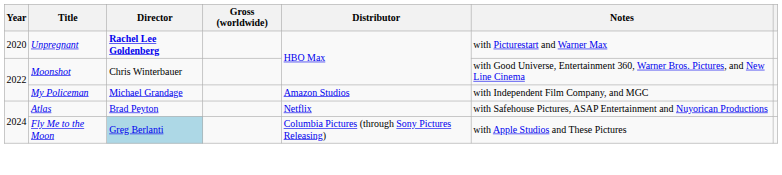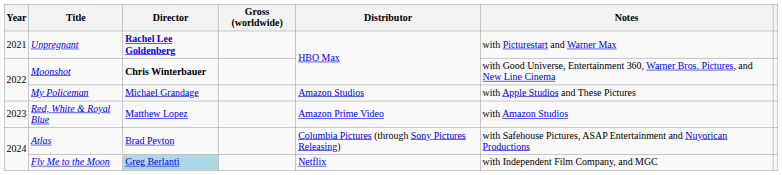Unpregnant | Year: 2020 -> 2021
Moonshot | Director: normal -> bold
My Policeman | Notes: with Independent Film Company, and MGC -> with Apple Studios and These Pictures
+ row: 2023 | Red, White & Royal Blue | Matthew Lopez | Amazon Prime Video | with Amazon Studios
Atlas | Distributor: Netflix -> Columbia Pictures (through Sony Pictures Releasing)
Fly Me to the Moon | Distributor: Columbia Pictures (through Sony Pictures Releasing) -> Netflix
Fly Me to the Moon | Notes: with Apple Studios and These Pictures -> with Independent Film Company, and MGC
